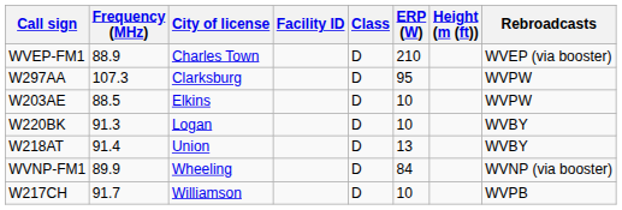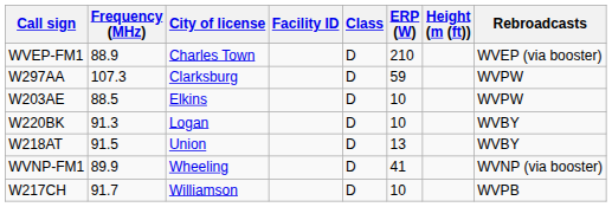W297AA | ERP (W): 95 -> 59
W218AT | Frequency (MHz): 91.4 -> 91.5
WVNP-FM1 | ERP (W): 84 -> 41
